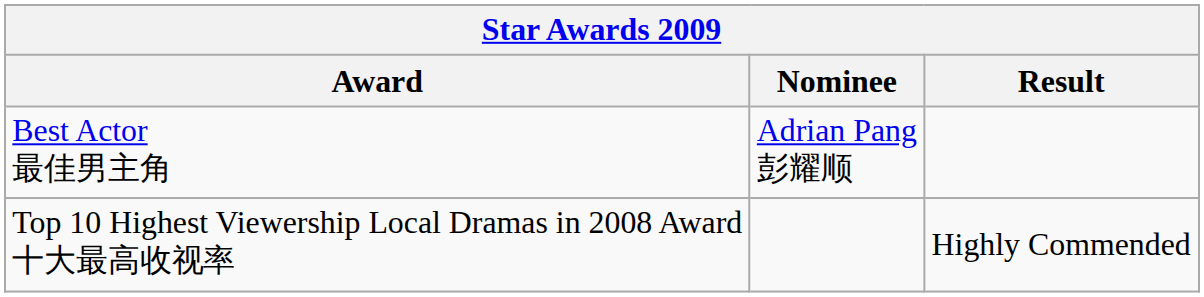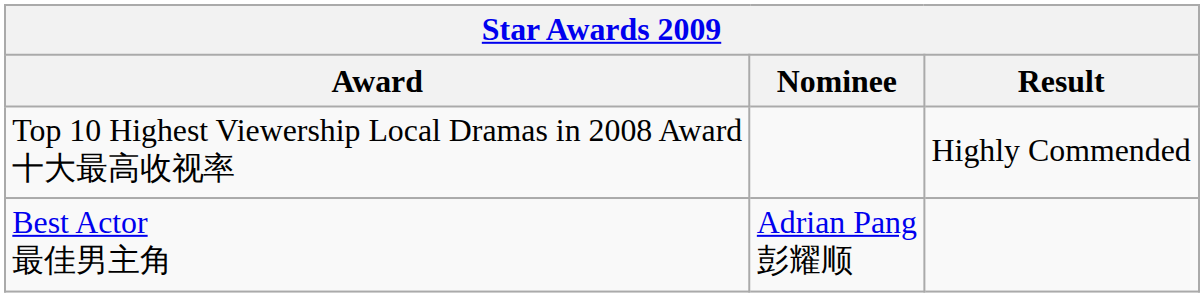rows swapped: Top 10 Highest Viewership Local Dramas in 2008 Award 十大最高收视率 <-> Best Actor 最佳男主角
